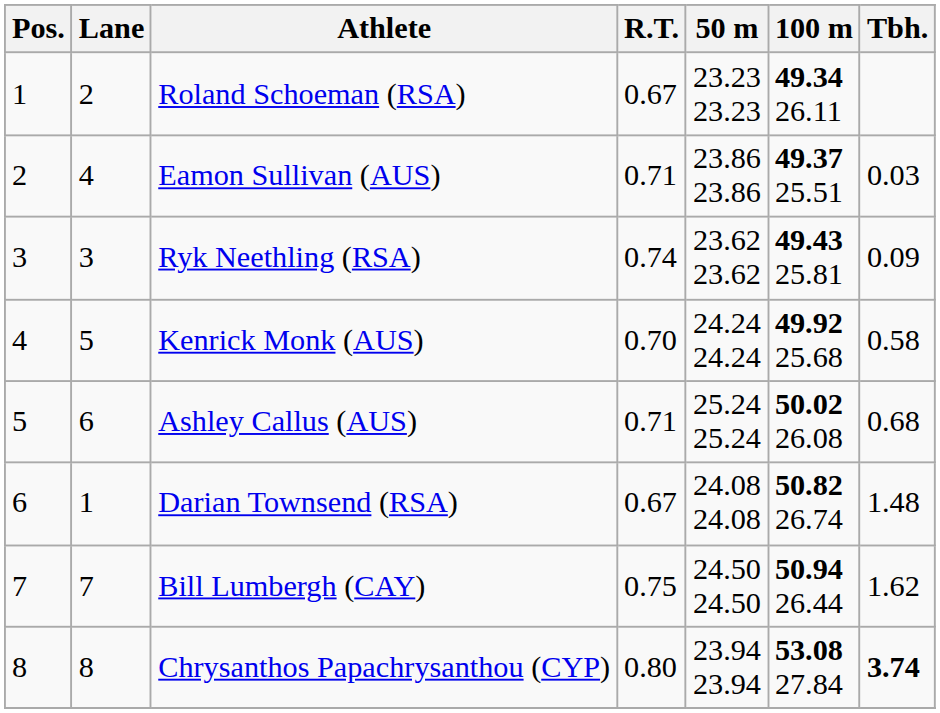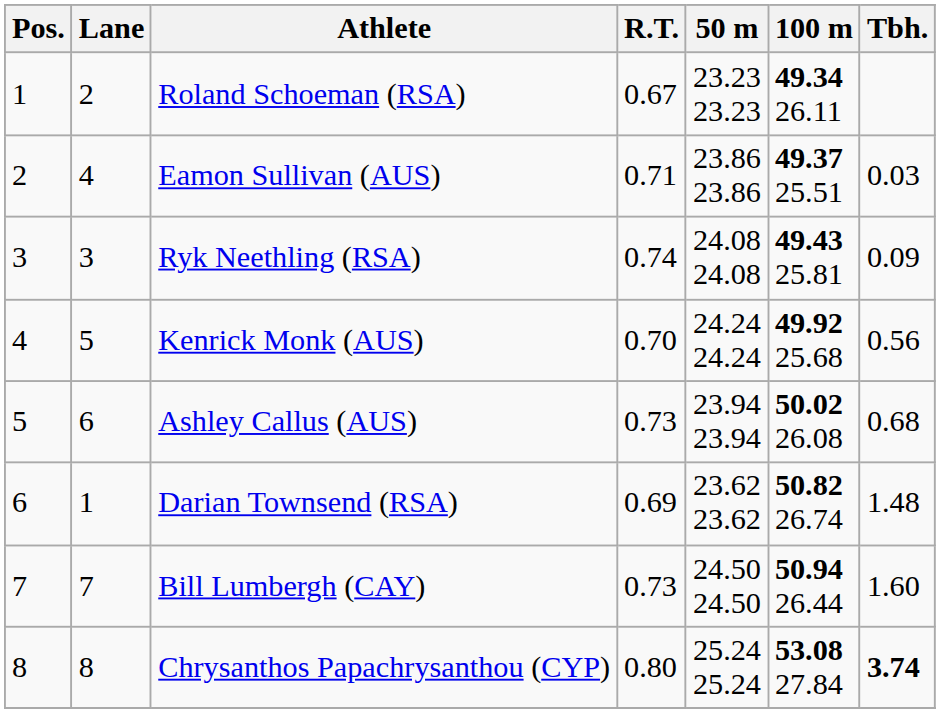Ryk Neethling (RSA) | 50 m: 23.62 23.62 -> 24.08 24.08
Kenrick Monk (AUS) | Tbh.: 0.58 -> 0.56
Ashley Callus (AUS) | R.T.: 0.71 -> 0.73
Ashley Callus (AUS) | 50 m: 25.24 25.24 -> 23.94 23.94
Darian Townsend (RSA) | R.T.: 0.67 -> 0.69
Darian Townsend (RSA) | 50 m: 24.08 24.08 -> 23.62 23.62
Bill Lumbergh (CAY) | R.T.: 0.75 -> 0.73
Bill Lumbergh (CAY) | Tbh.: 1.62 -> 1.60
Chrysanthos Papachrysanthou (CYP) | 50 m: 23.94 23.94 -> 25.24 25.24
